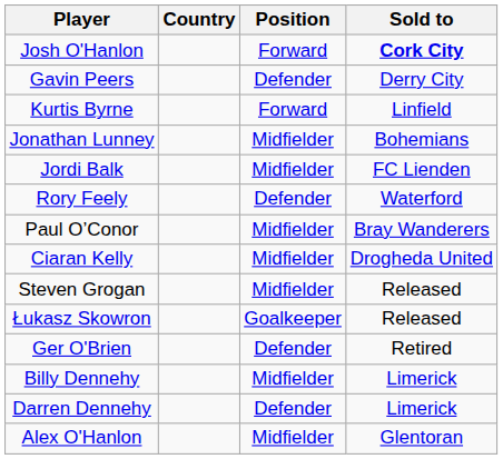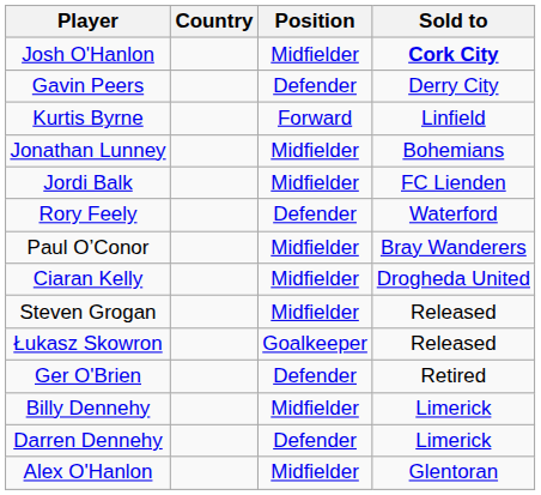Josh O'Hanlon | Position: Forward -> Midfielder
